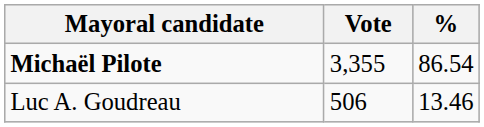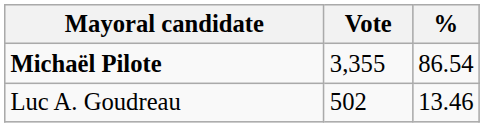Luc A. Goudreau | Vote: 506 -> 502
